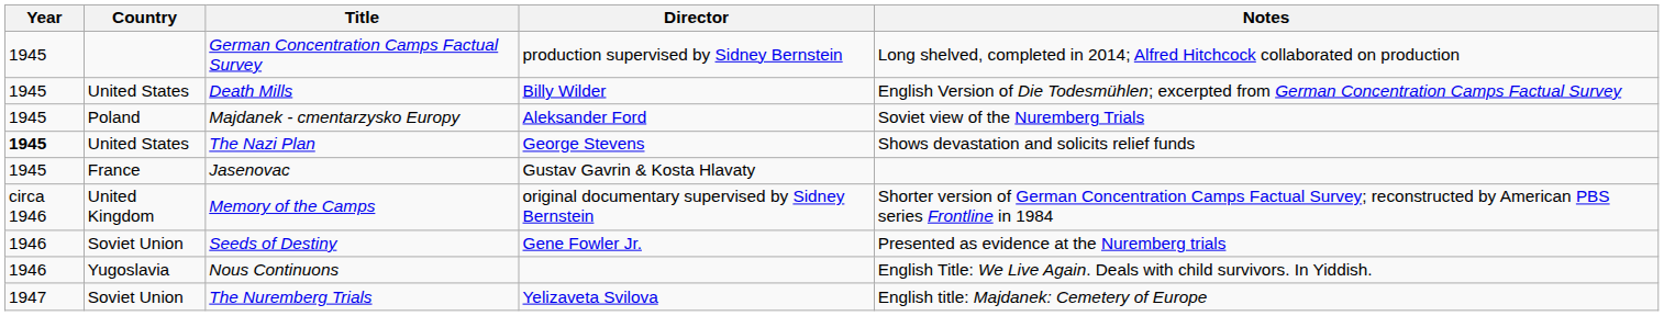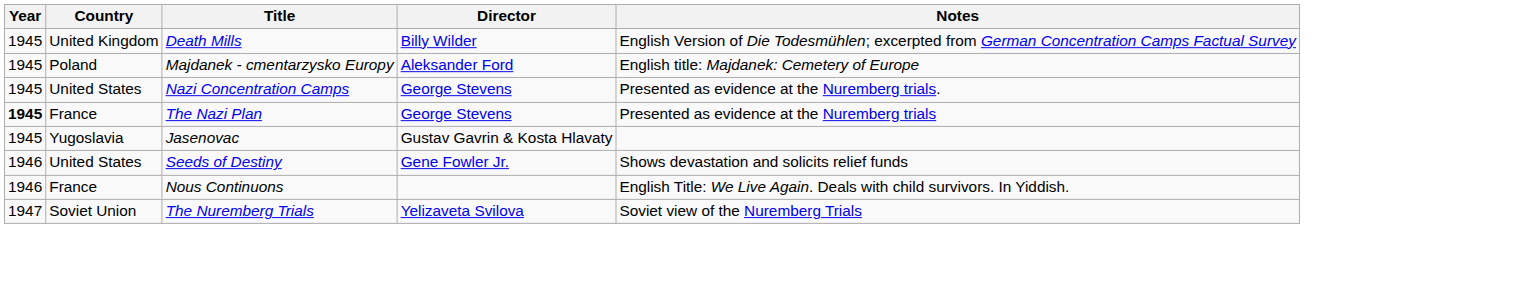- row: 1945 | German Concentration Camps Factual Survey | production supervised by Sidney Bernstein | Long shelved, completed in 2014; Alfred Hitchcock collaborated on production
Death Mills | Country: United States -> United Kingdom
Majdanek - cmentarzysko Europy | Notes: Soviet view of the Nuremberg Trials -> English title: Majdanek: Cemetery of Europe
+ row: 1945 | United States | Nazi Concentration Camps | George Stevens | Presented as evidence at the Nuremberg trials.
The Nazi Plan | Country: United States -> France
The Nazi Plan | Notes: Shows devastation and solicits relief funds -> Presented as evidence at the Nuremberg trials
Jasenovac | Country: France -> Yugoslavia
- row: circa 1946 | United Kingdom | Memory of the Camps | original documentary supervised by Sidney Bernstein | Shorter version of German Concentration Camps Factual Survey; reconstructed by American PBS series Frontline in 1984
Seeds of Destiny | Country: Soviet Union -> United States
Seeds of Destiny | Notes: Presented as evidence at the Nuremberg trials -> Shows devastation and solicits relief funds
Nous Continuons | Country: Yugoslavia -> France
The Nuremberg Trials | Notes: English title: Majdanek: Cemetery of Europe -> Soviet view of the Nuremberg Trials
